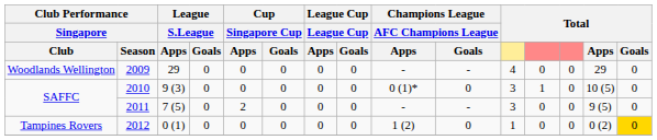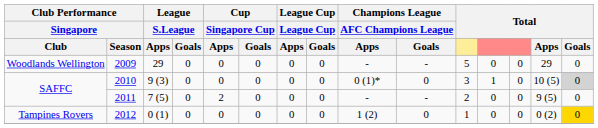2009 | column 11: 4 -> 5
2010 | Total / Goals: no background -> lightgrey background
2011 | column 11: 3 -> 2
